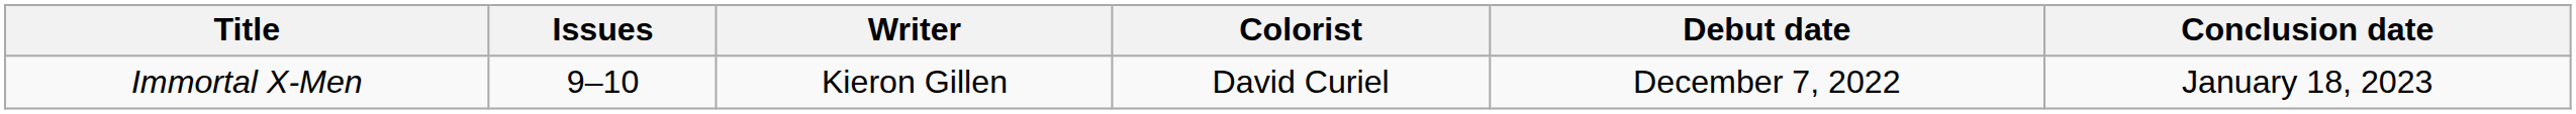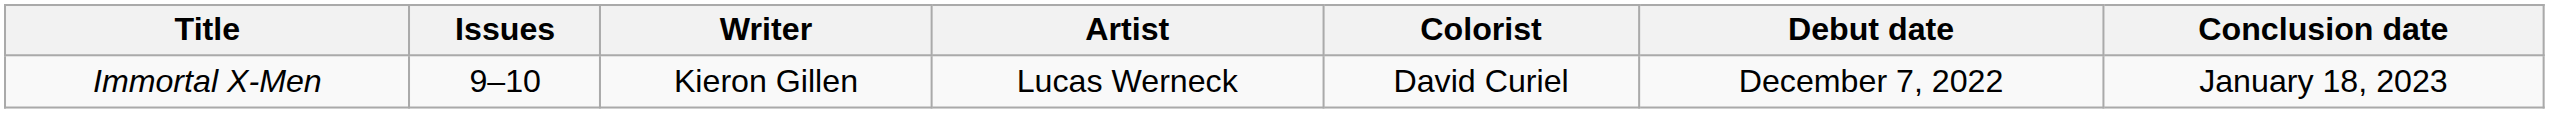+ column: Artist | Lucas Werneck
